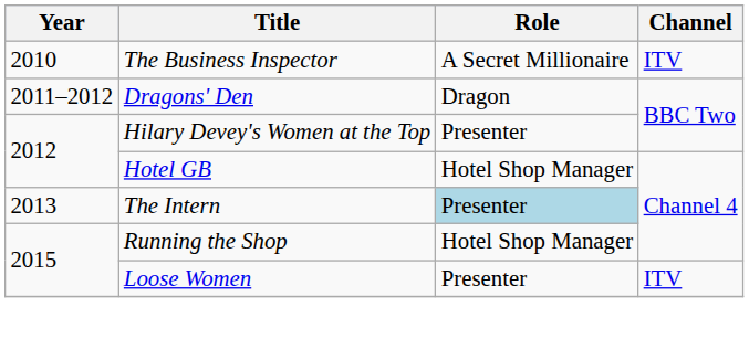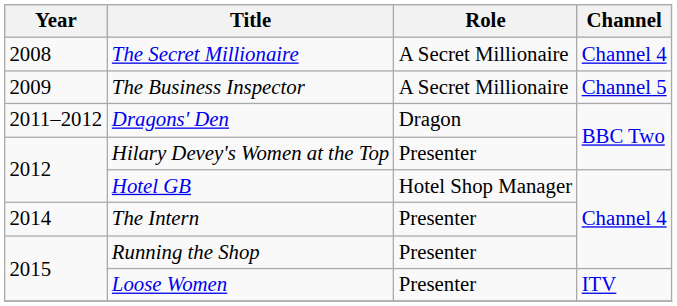+ row: 2008 | The Secret Millionaire | A Secret Millionaire | Channel 4
The Business Inspector | Year: 2010 -> 2009
The Business Inspector | Channel: ITV -> Channel 5
The Intern | Year: 2013 -> 2014
The Intern | Role: lightblue background -> no background
Running the Shop | Role: Hotel Shop Manager -> Presenter
